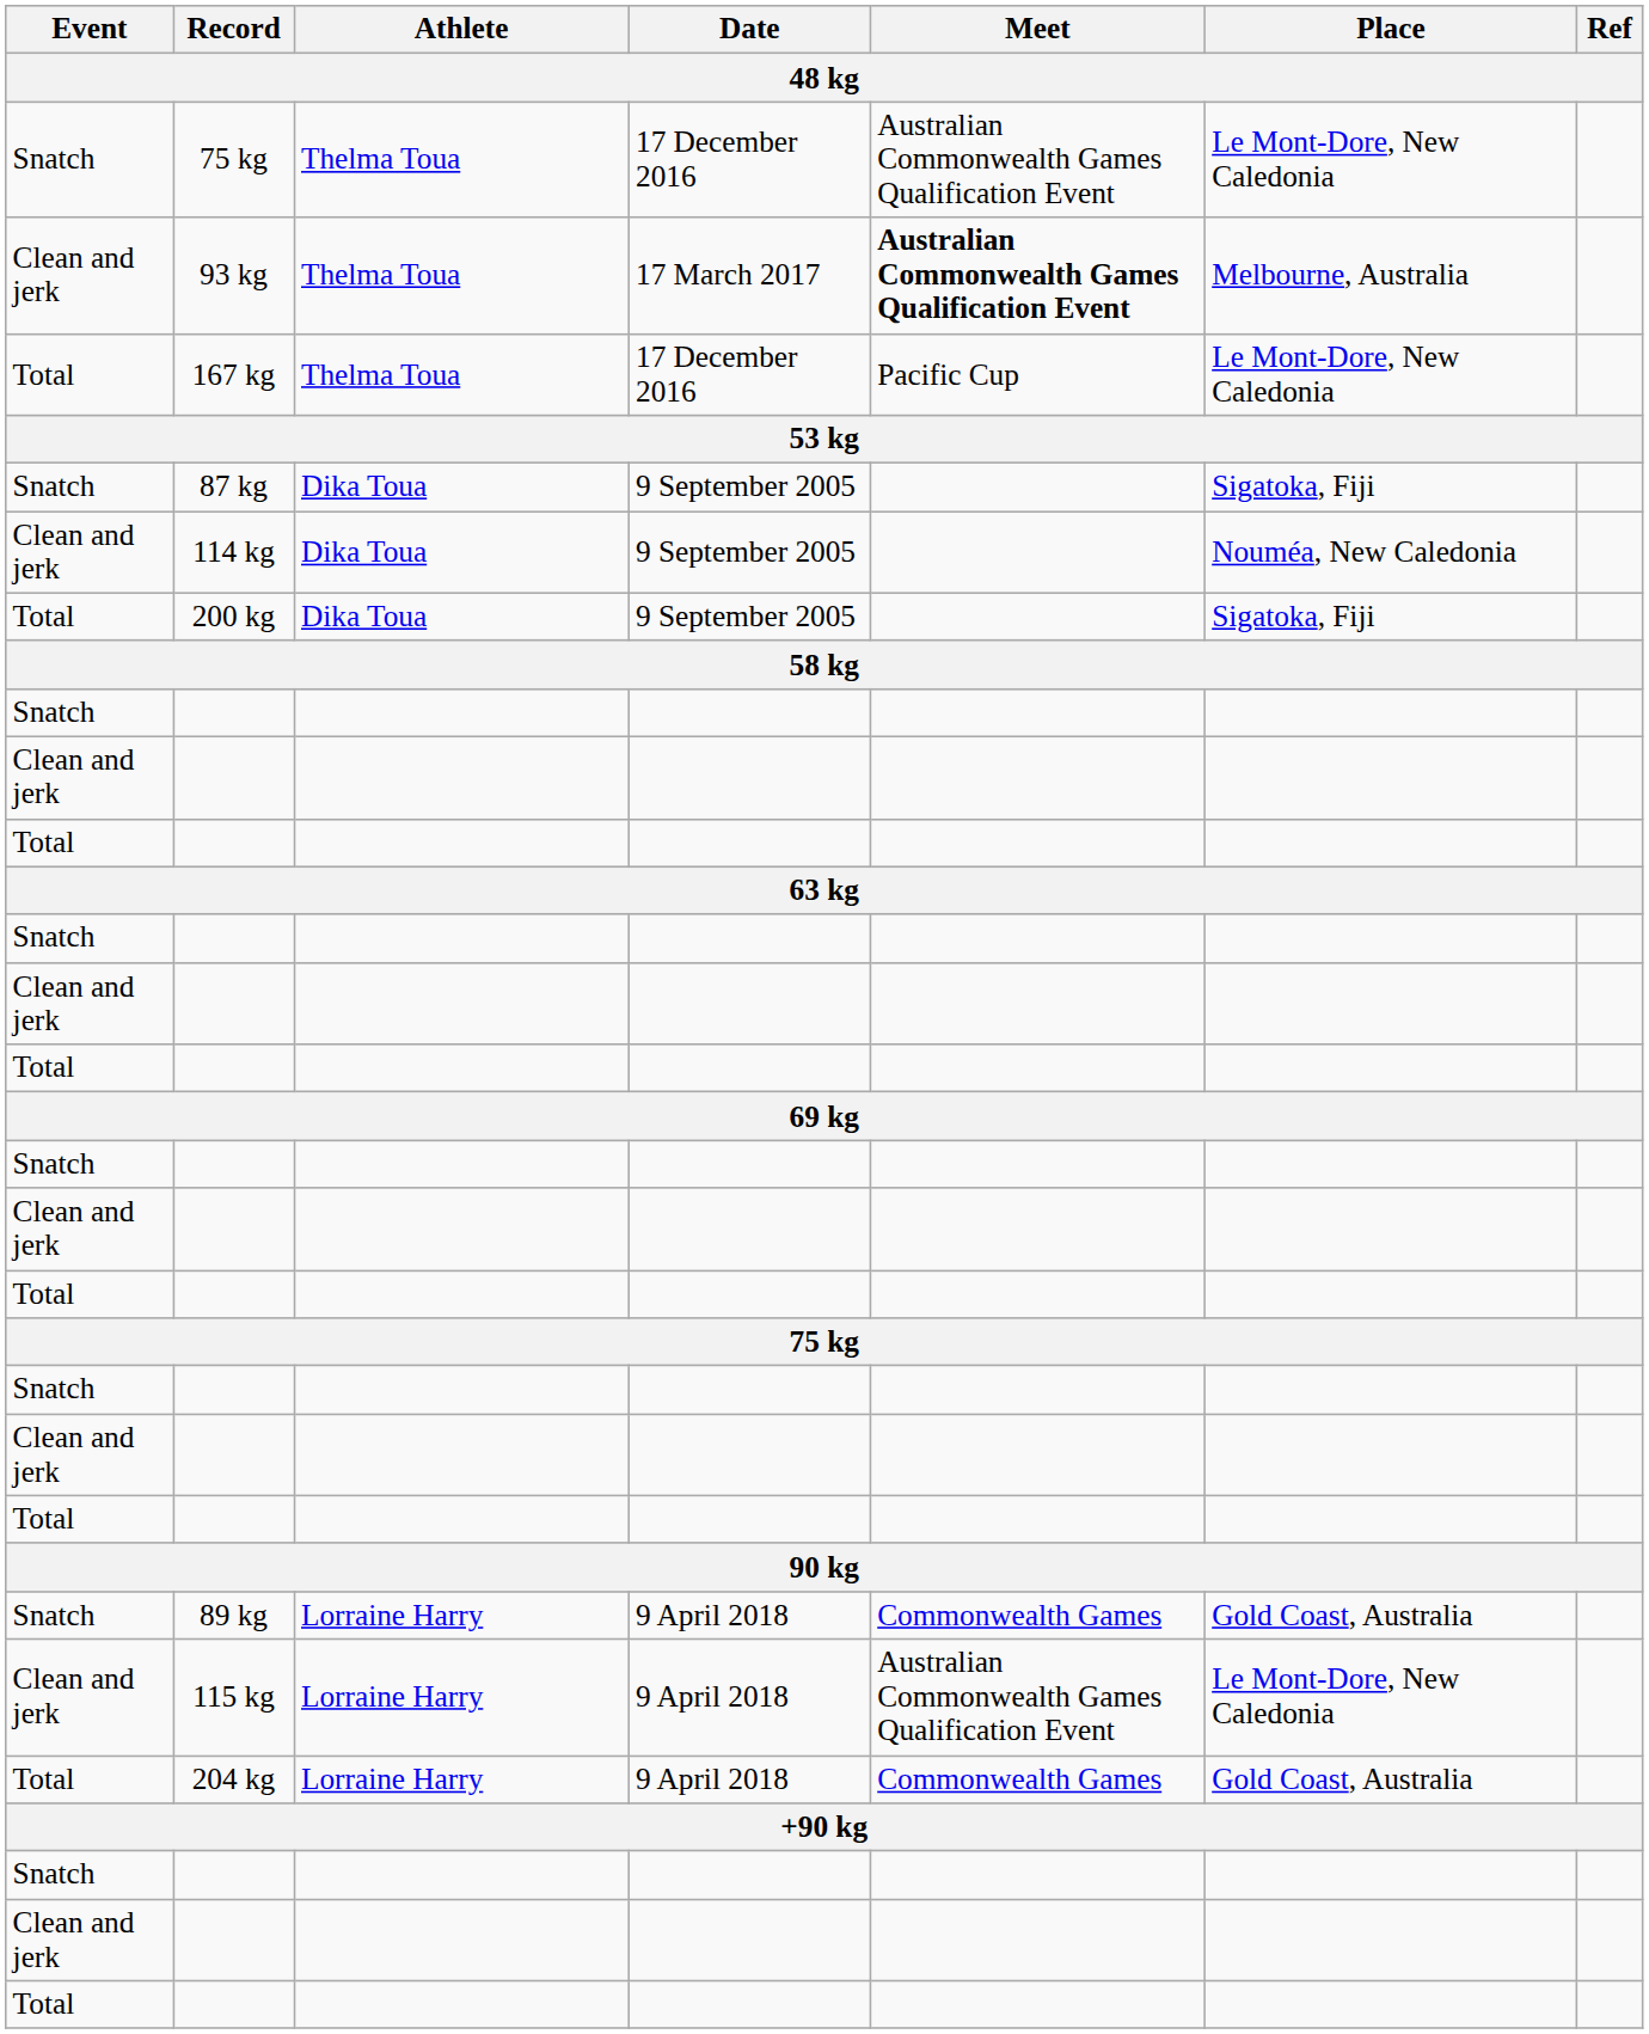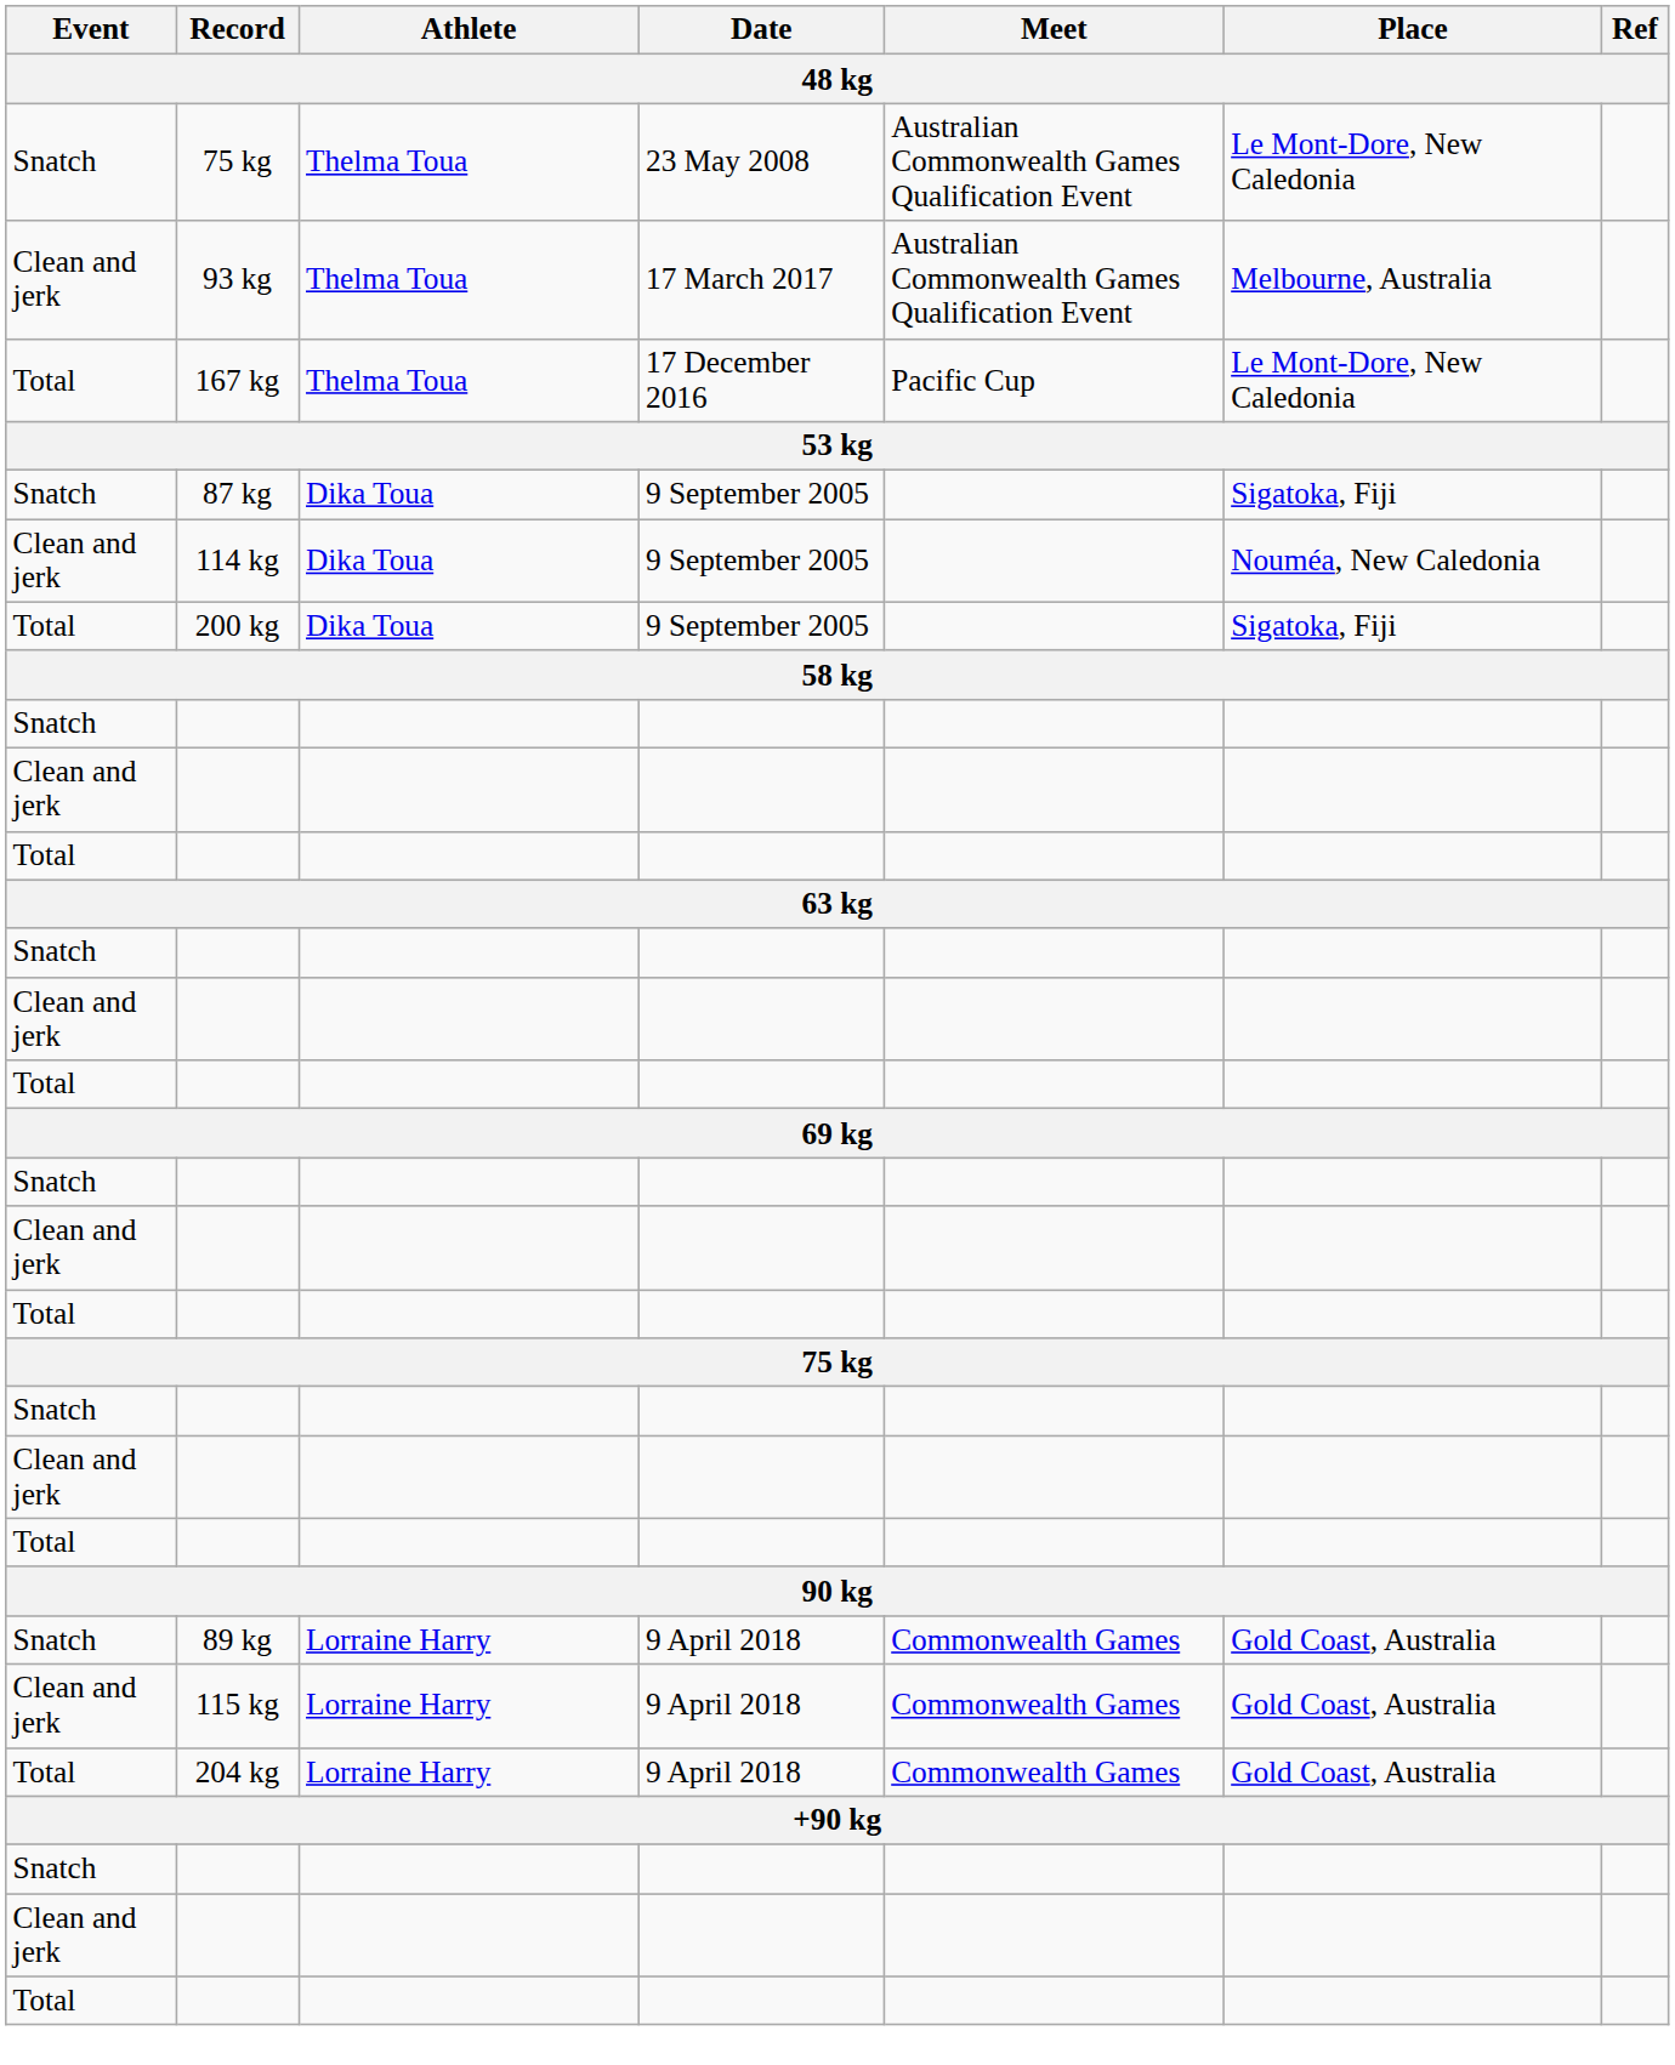Snatch / 75 kg | Date: 17 December 2016 -> 23 May 2008
93 kg | Meet: bold -> normal
115 kg | Meet: Australian Commonwealth Games Qualification Event -> Commonwealth Games
115 kg | Place: Le Mont-Dore, New Caledonia -> Gold Coast, Australia
